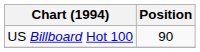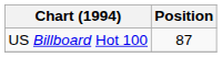US Billboard Hot 100 | Position: 90 -> 87
